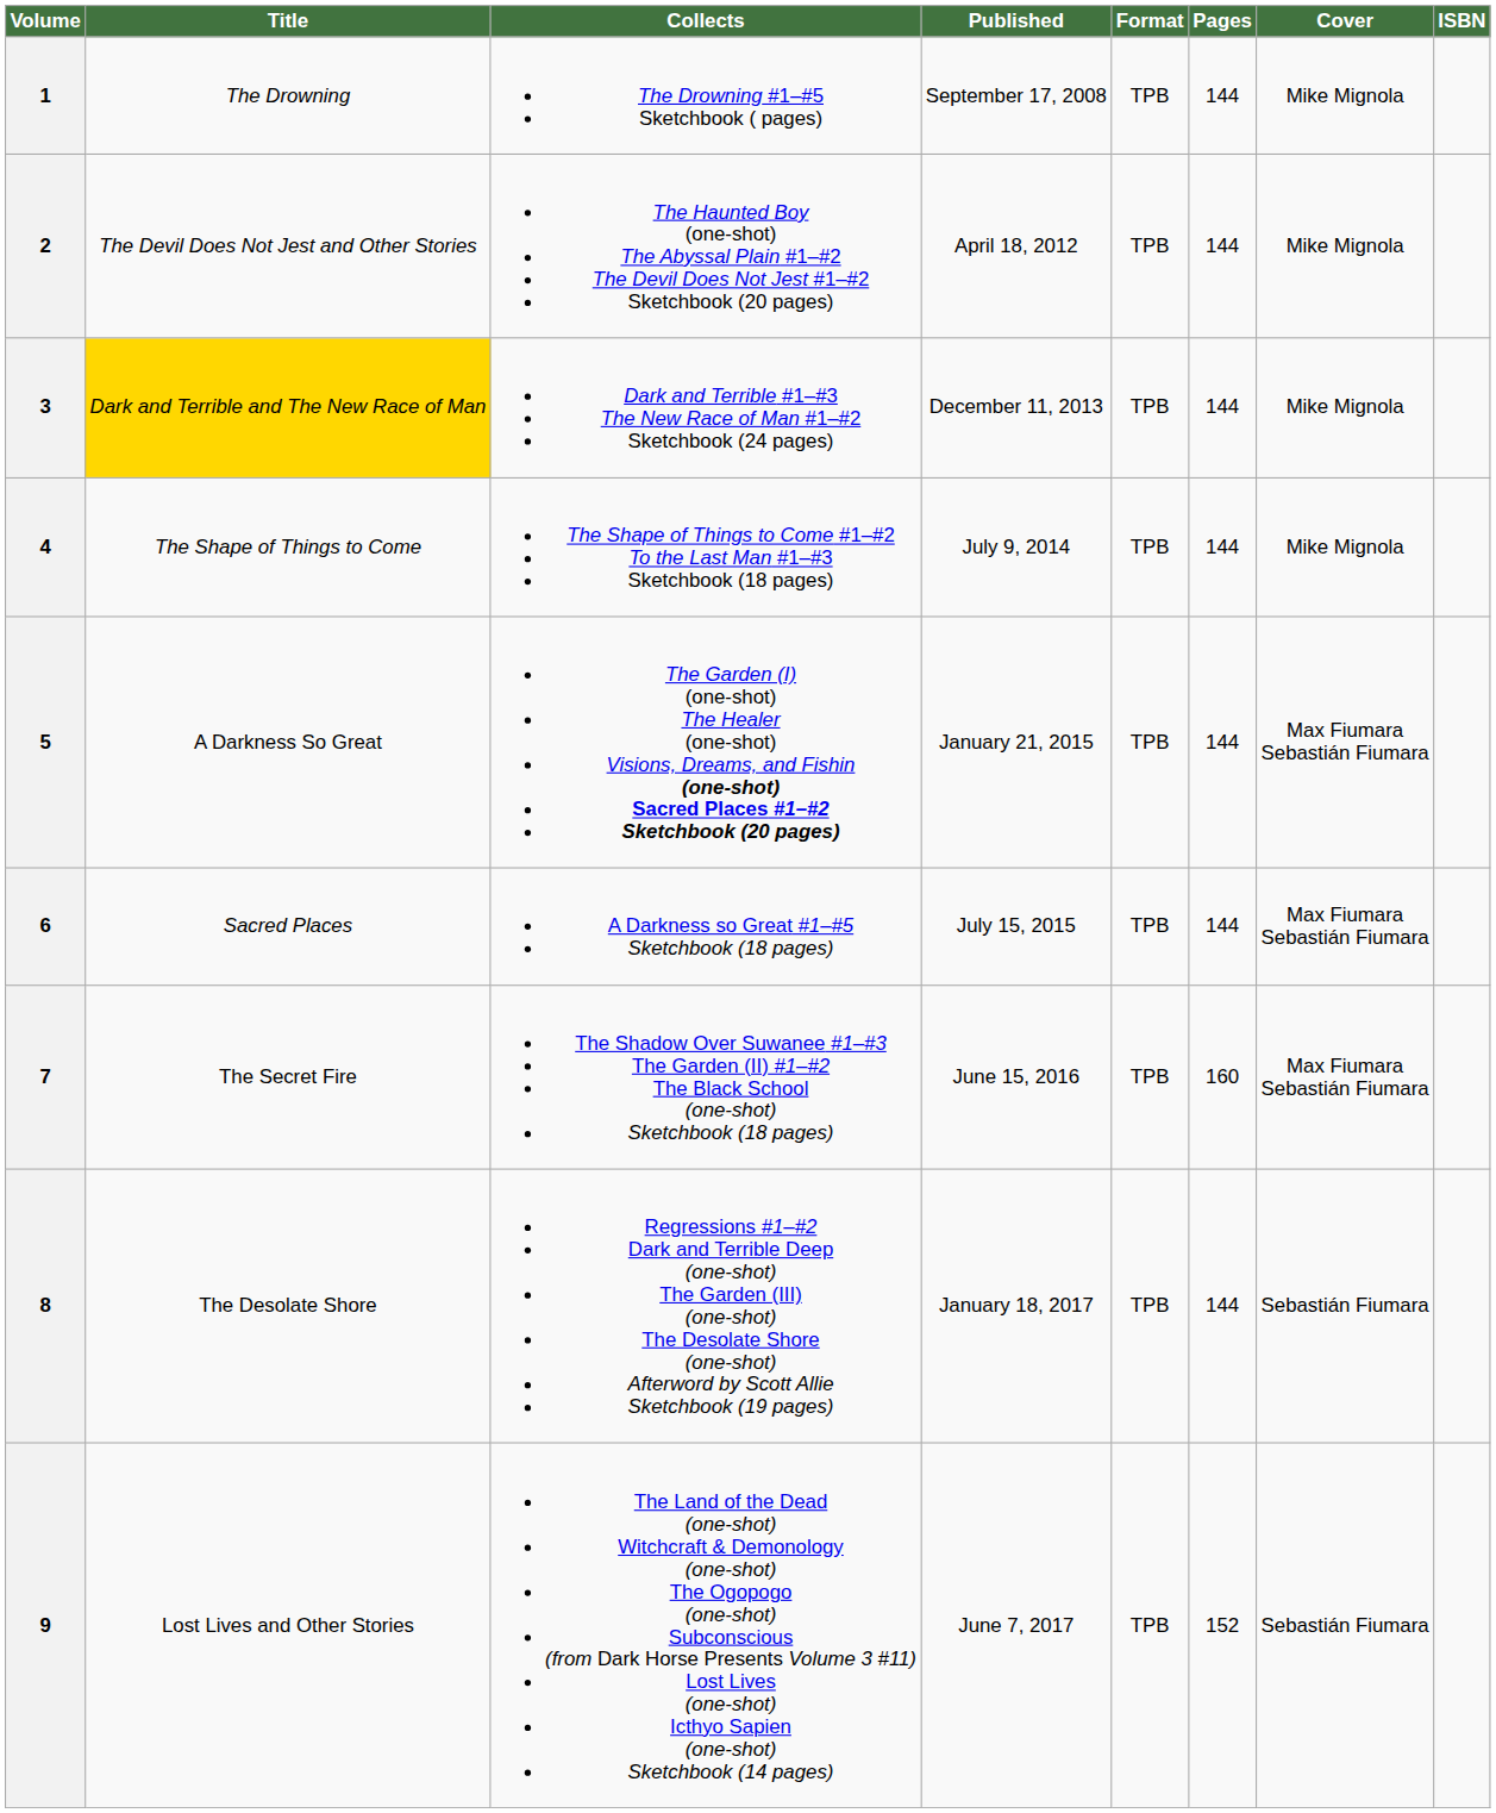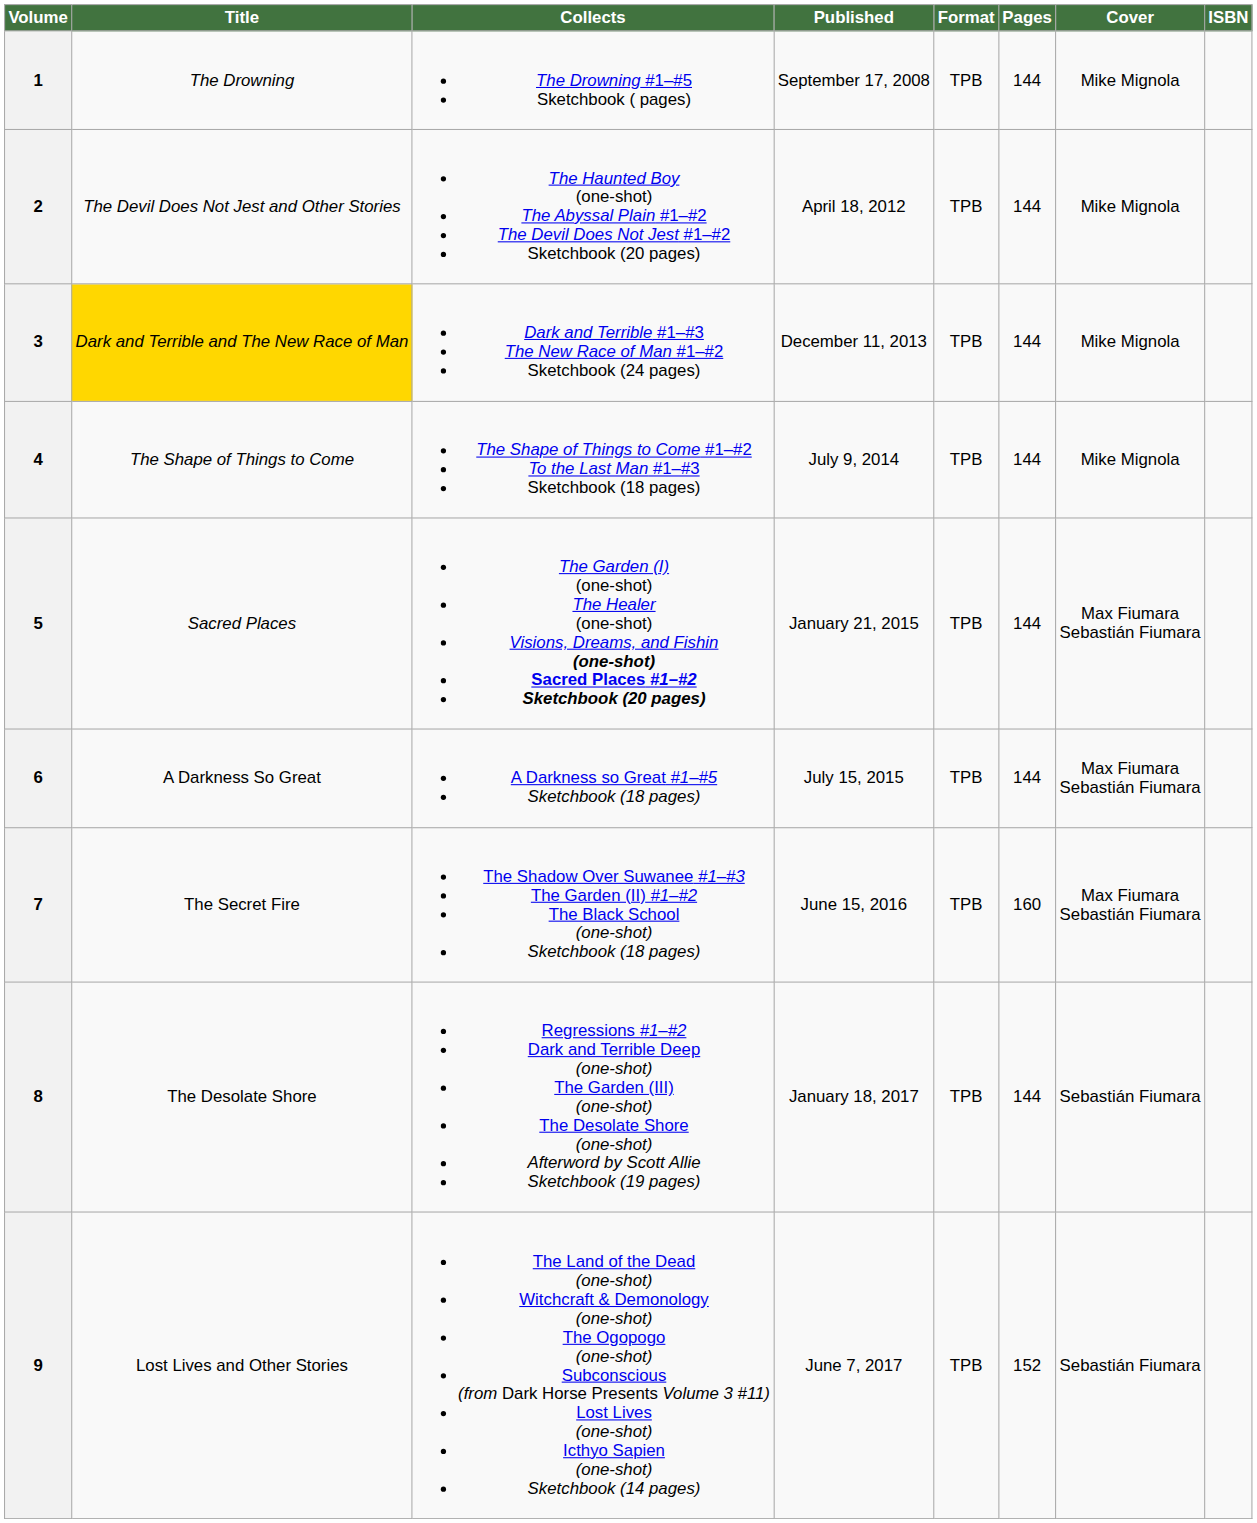5 | Title: A Darkness So Great -> Sacred Places
6 | Title: Sacred Places -> A Darkness So Great
